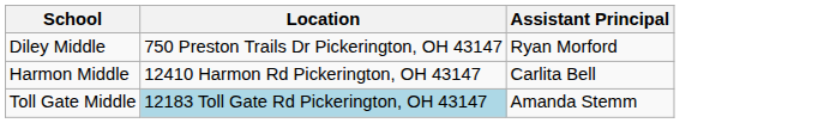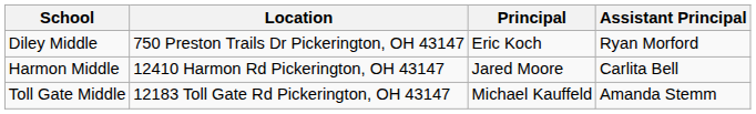+ column: Principal | Eric Koch | Jared Moore | Michael Kauffeld
Toll Gate Middle | Location: lightblue background -> no background
